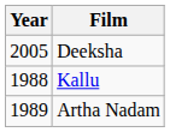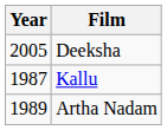Kallu | Year: 1988 -> 1987
